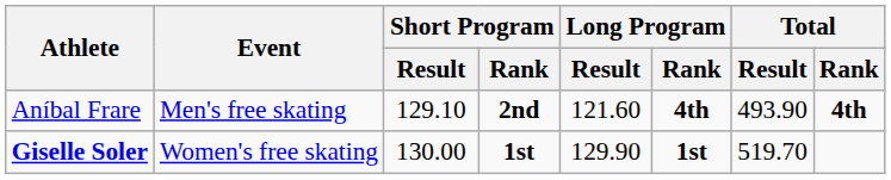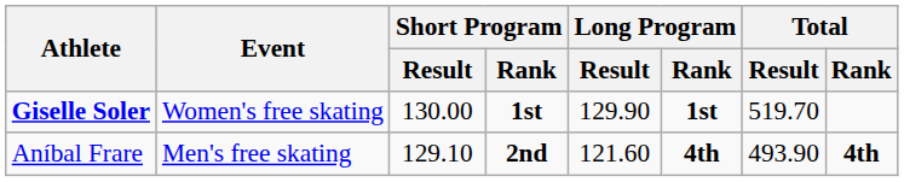rows swapped: Aníbal Frare <-> Giselle Soler
